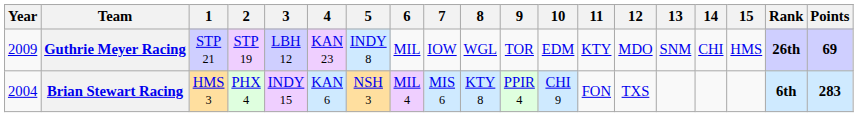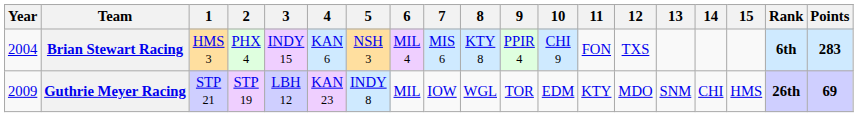rows swapped: Brian Stewart Racing <-> Guthrie Meyer Racing
